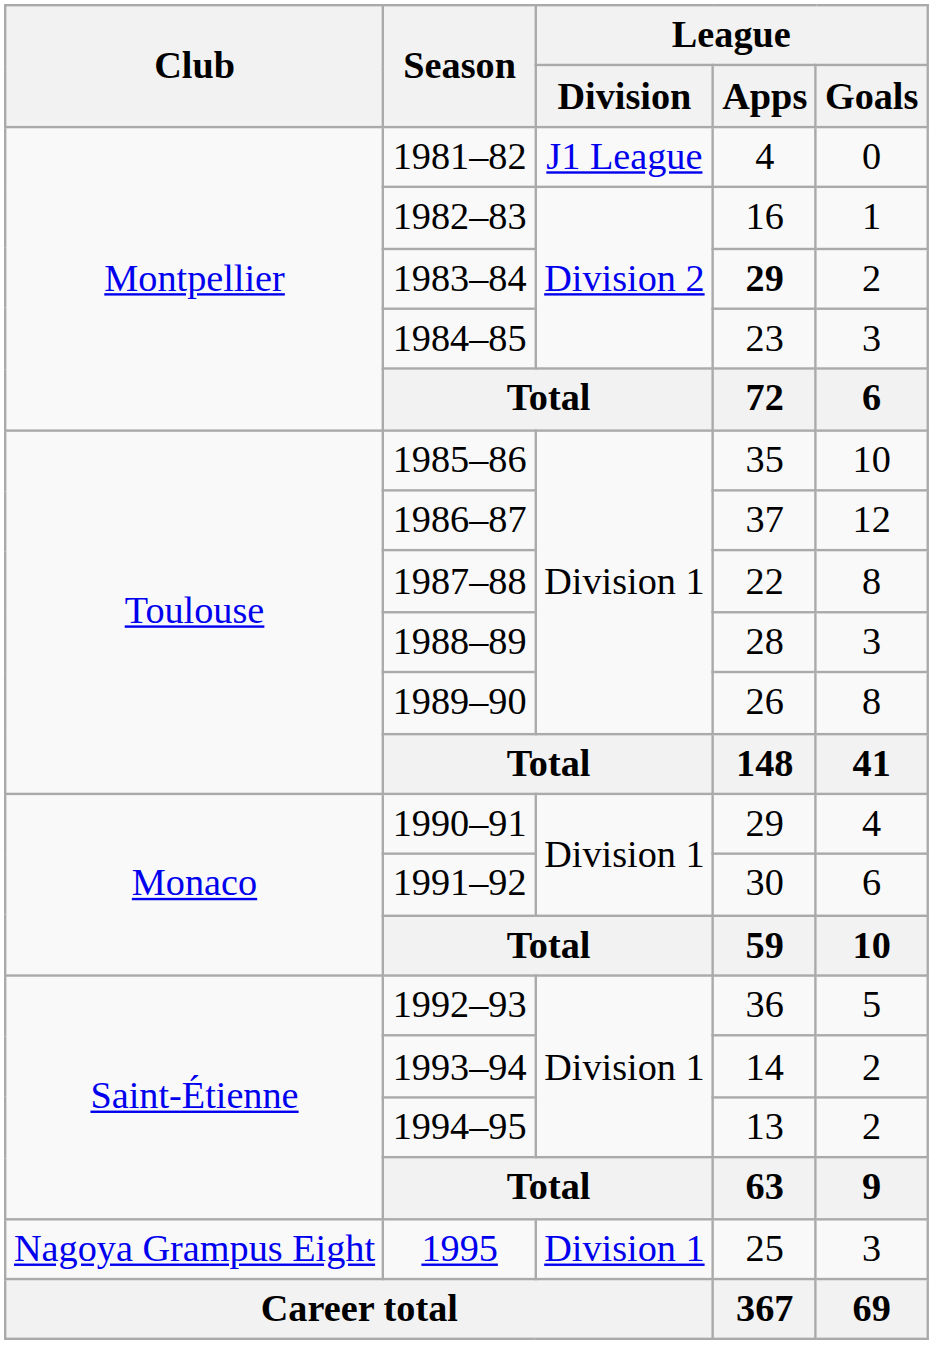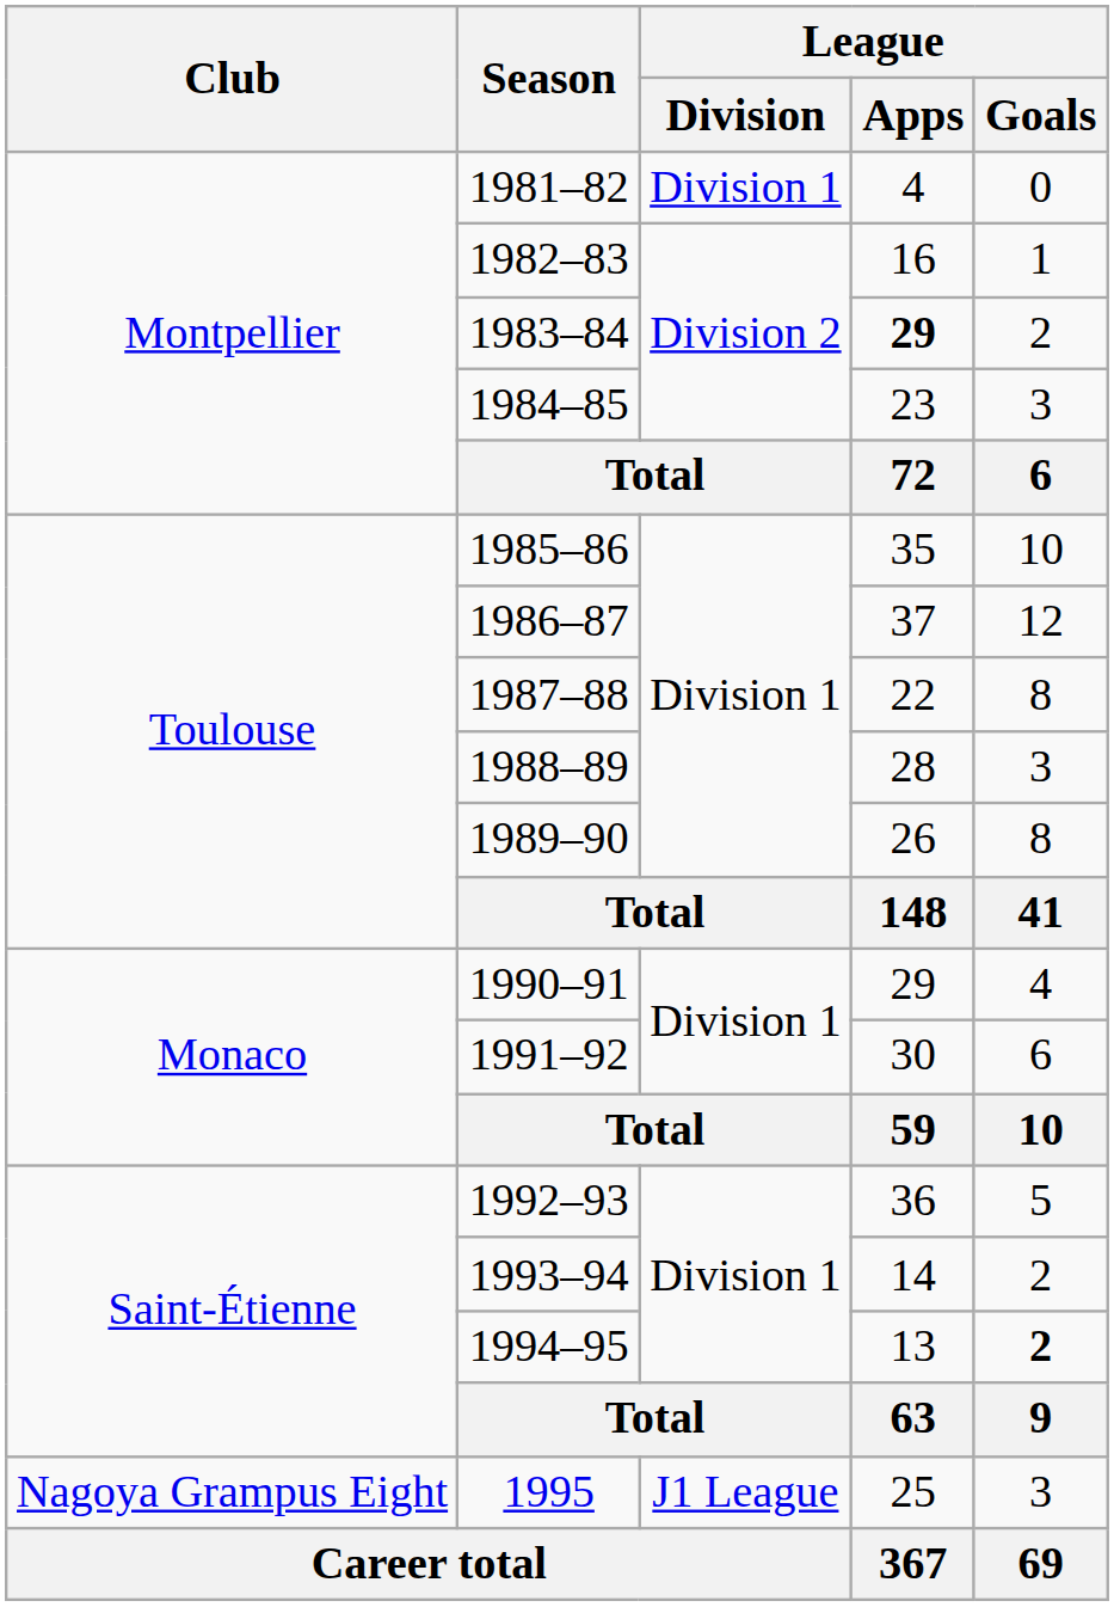1981–82 | League / Division: J1 League -> Division 1
1994–95 | League / Goals: normal -> bold
1995 | League / Division: Division 1 -> J1 League
